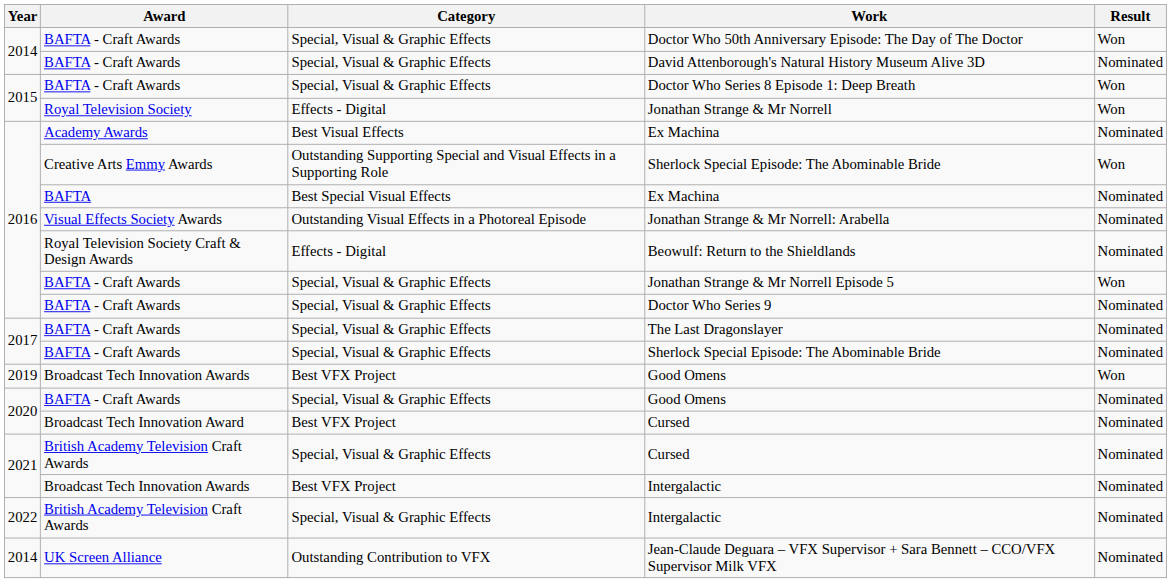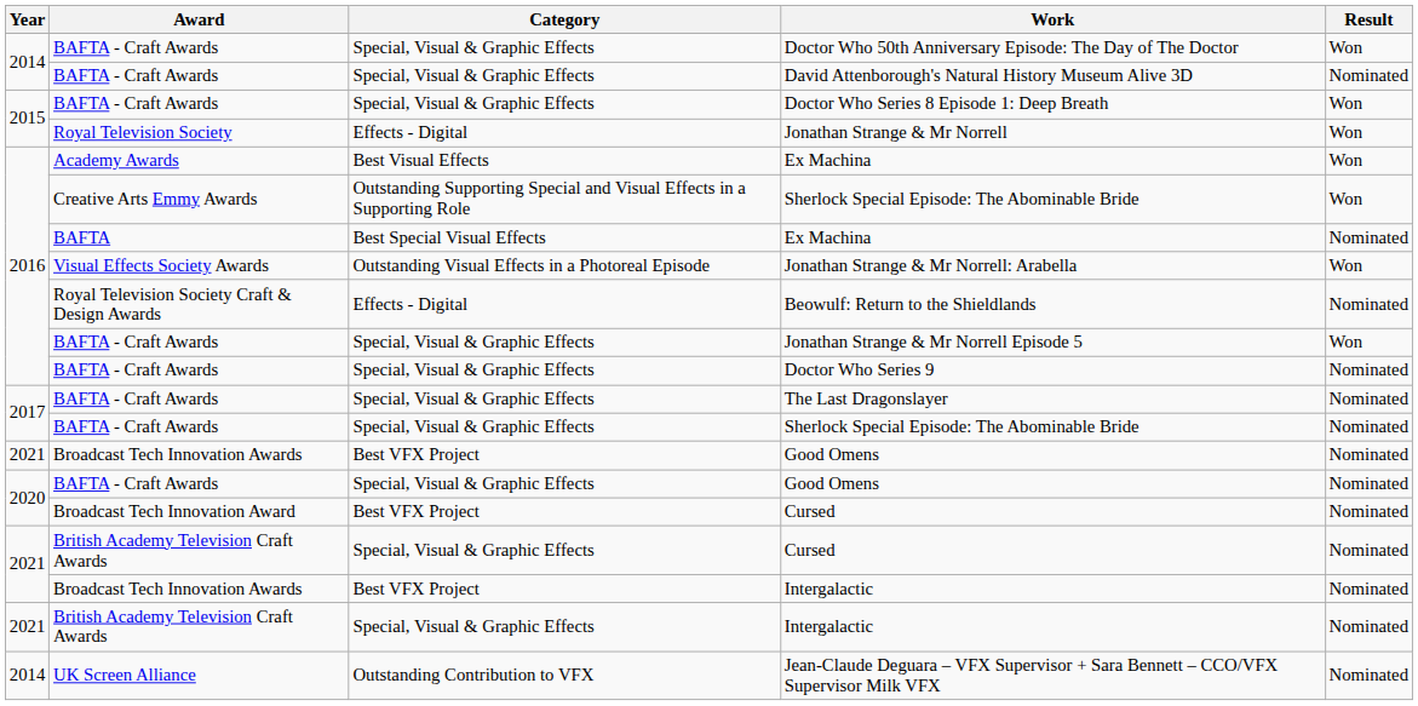Academy Awards / Ex Machina | Result: Nominated -> Won
Jonathan Strange & Mr Norrell: Arabella | Result: Nominated -> Won
Broadcast Tech Innovation Awards / Good Omens | Year: 2019 -> 2021
Broadcast Tech Innovation Awards / Good Omens | Result: Won -> Nominated
British Academy Television Craft Awards / Intergalactic | Year: 2022 -> 2021
